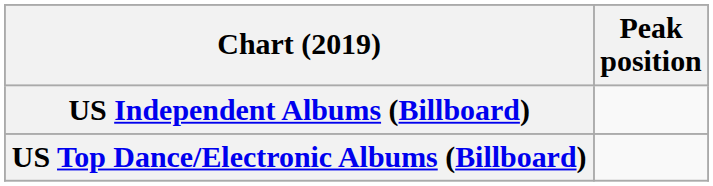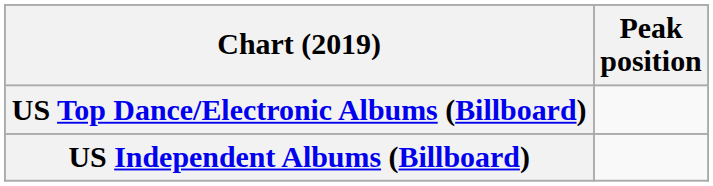rows swapped: US Independent Albums (Billboard) <-> US Top Dance/Electronic Albums (Billboard)
